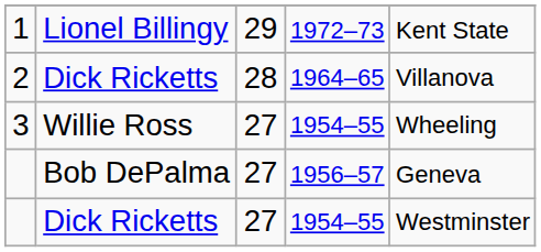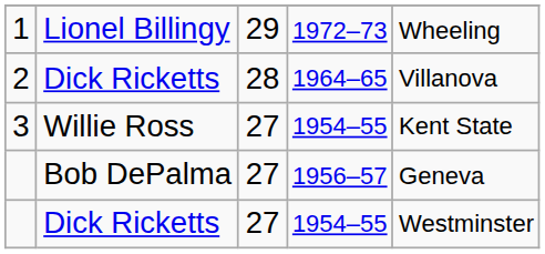1 | column 5: Kent State -> Wheeling
3 | column 5: Wheeling -> Kent State
